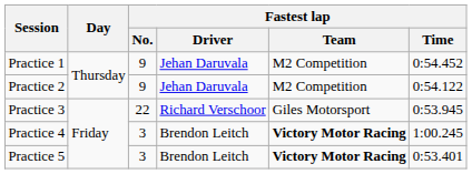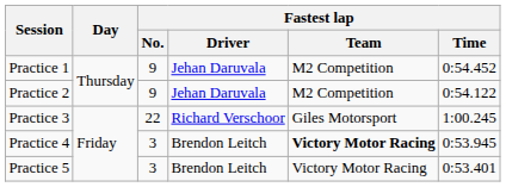Practice 3 | Fastest lap / Time: 0:53.945 -> 1:00.245
Practice 4 | Fastest lap / Time: 1:00.245 -> 0:53.945
Practice 5 | Fastest lap / Team: bold -> normal
